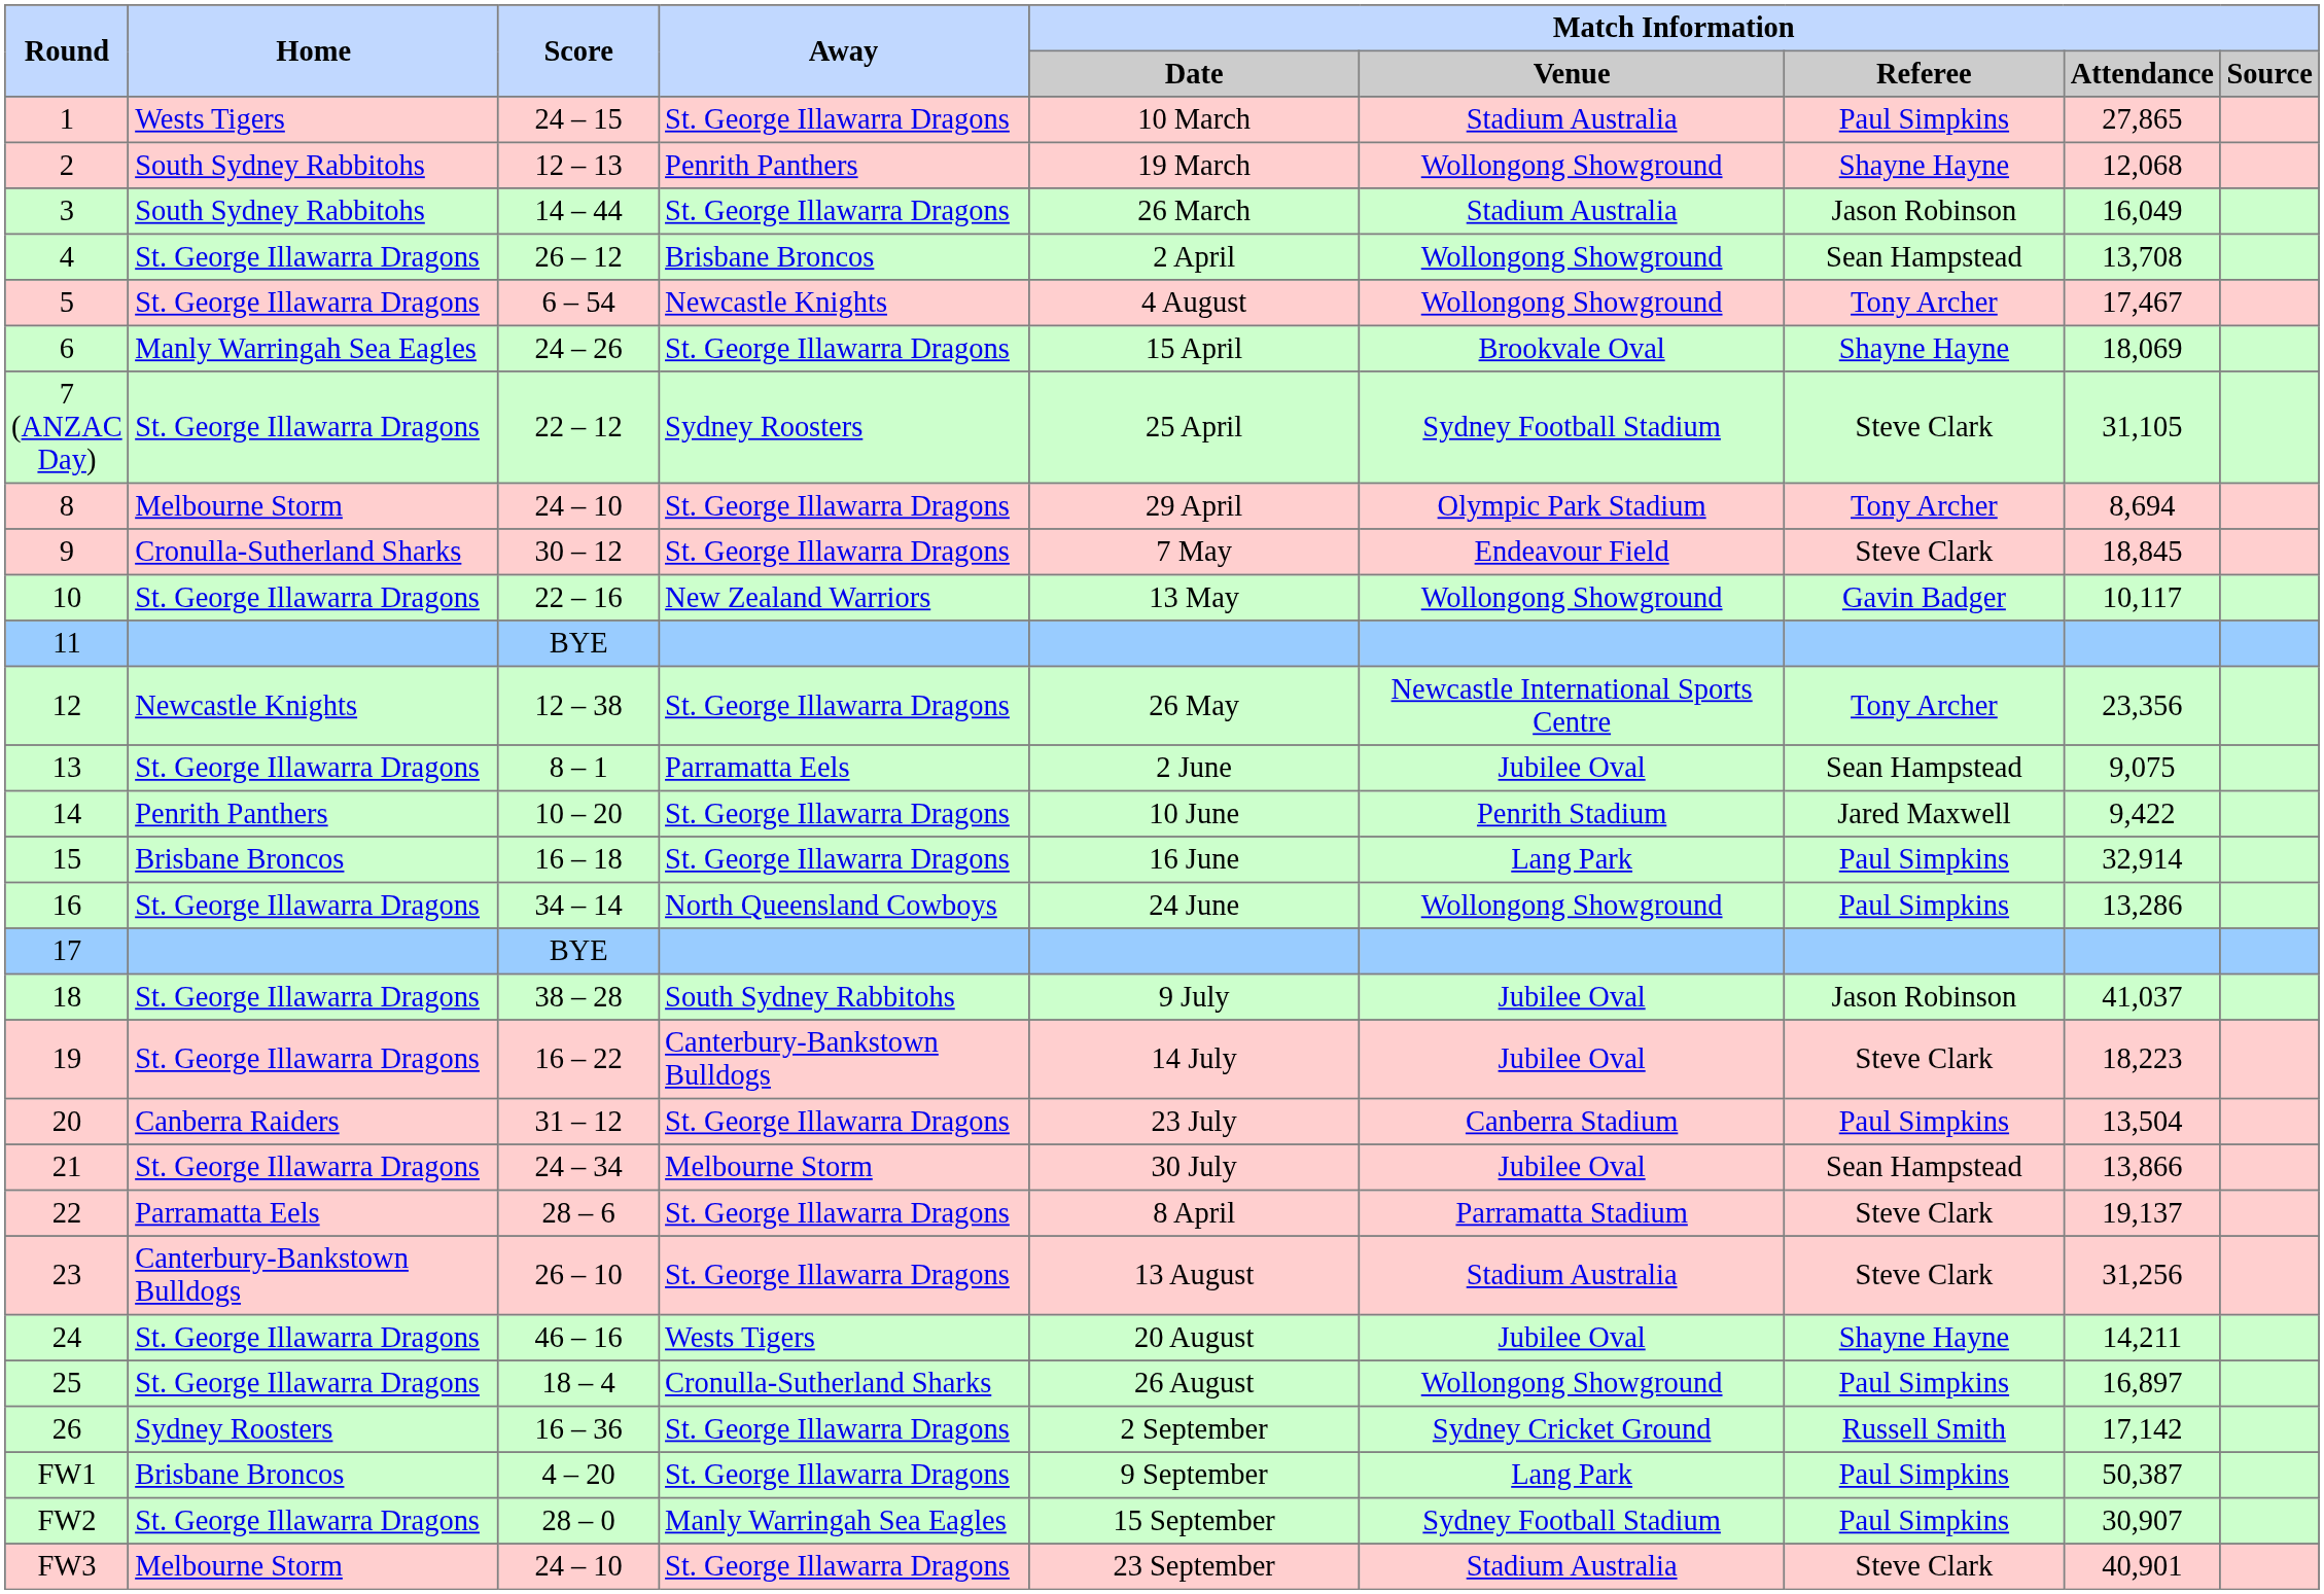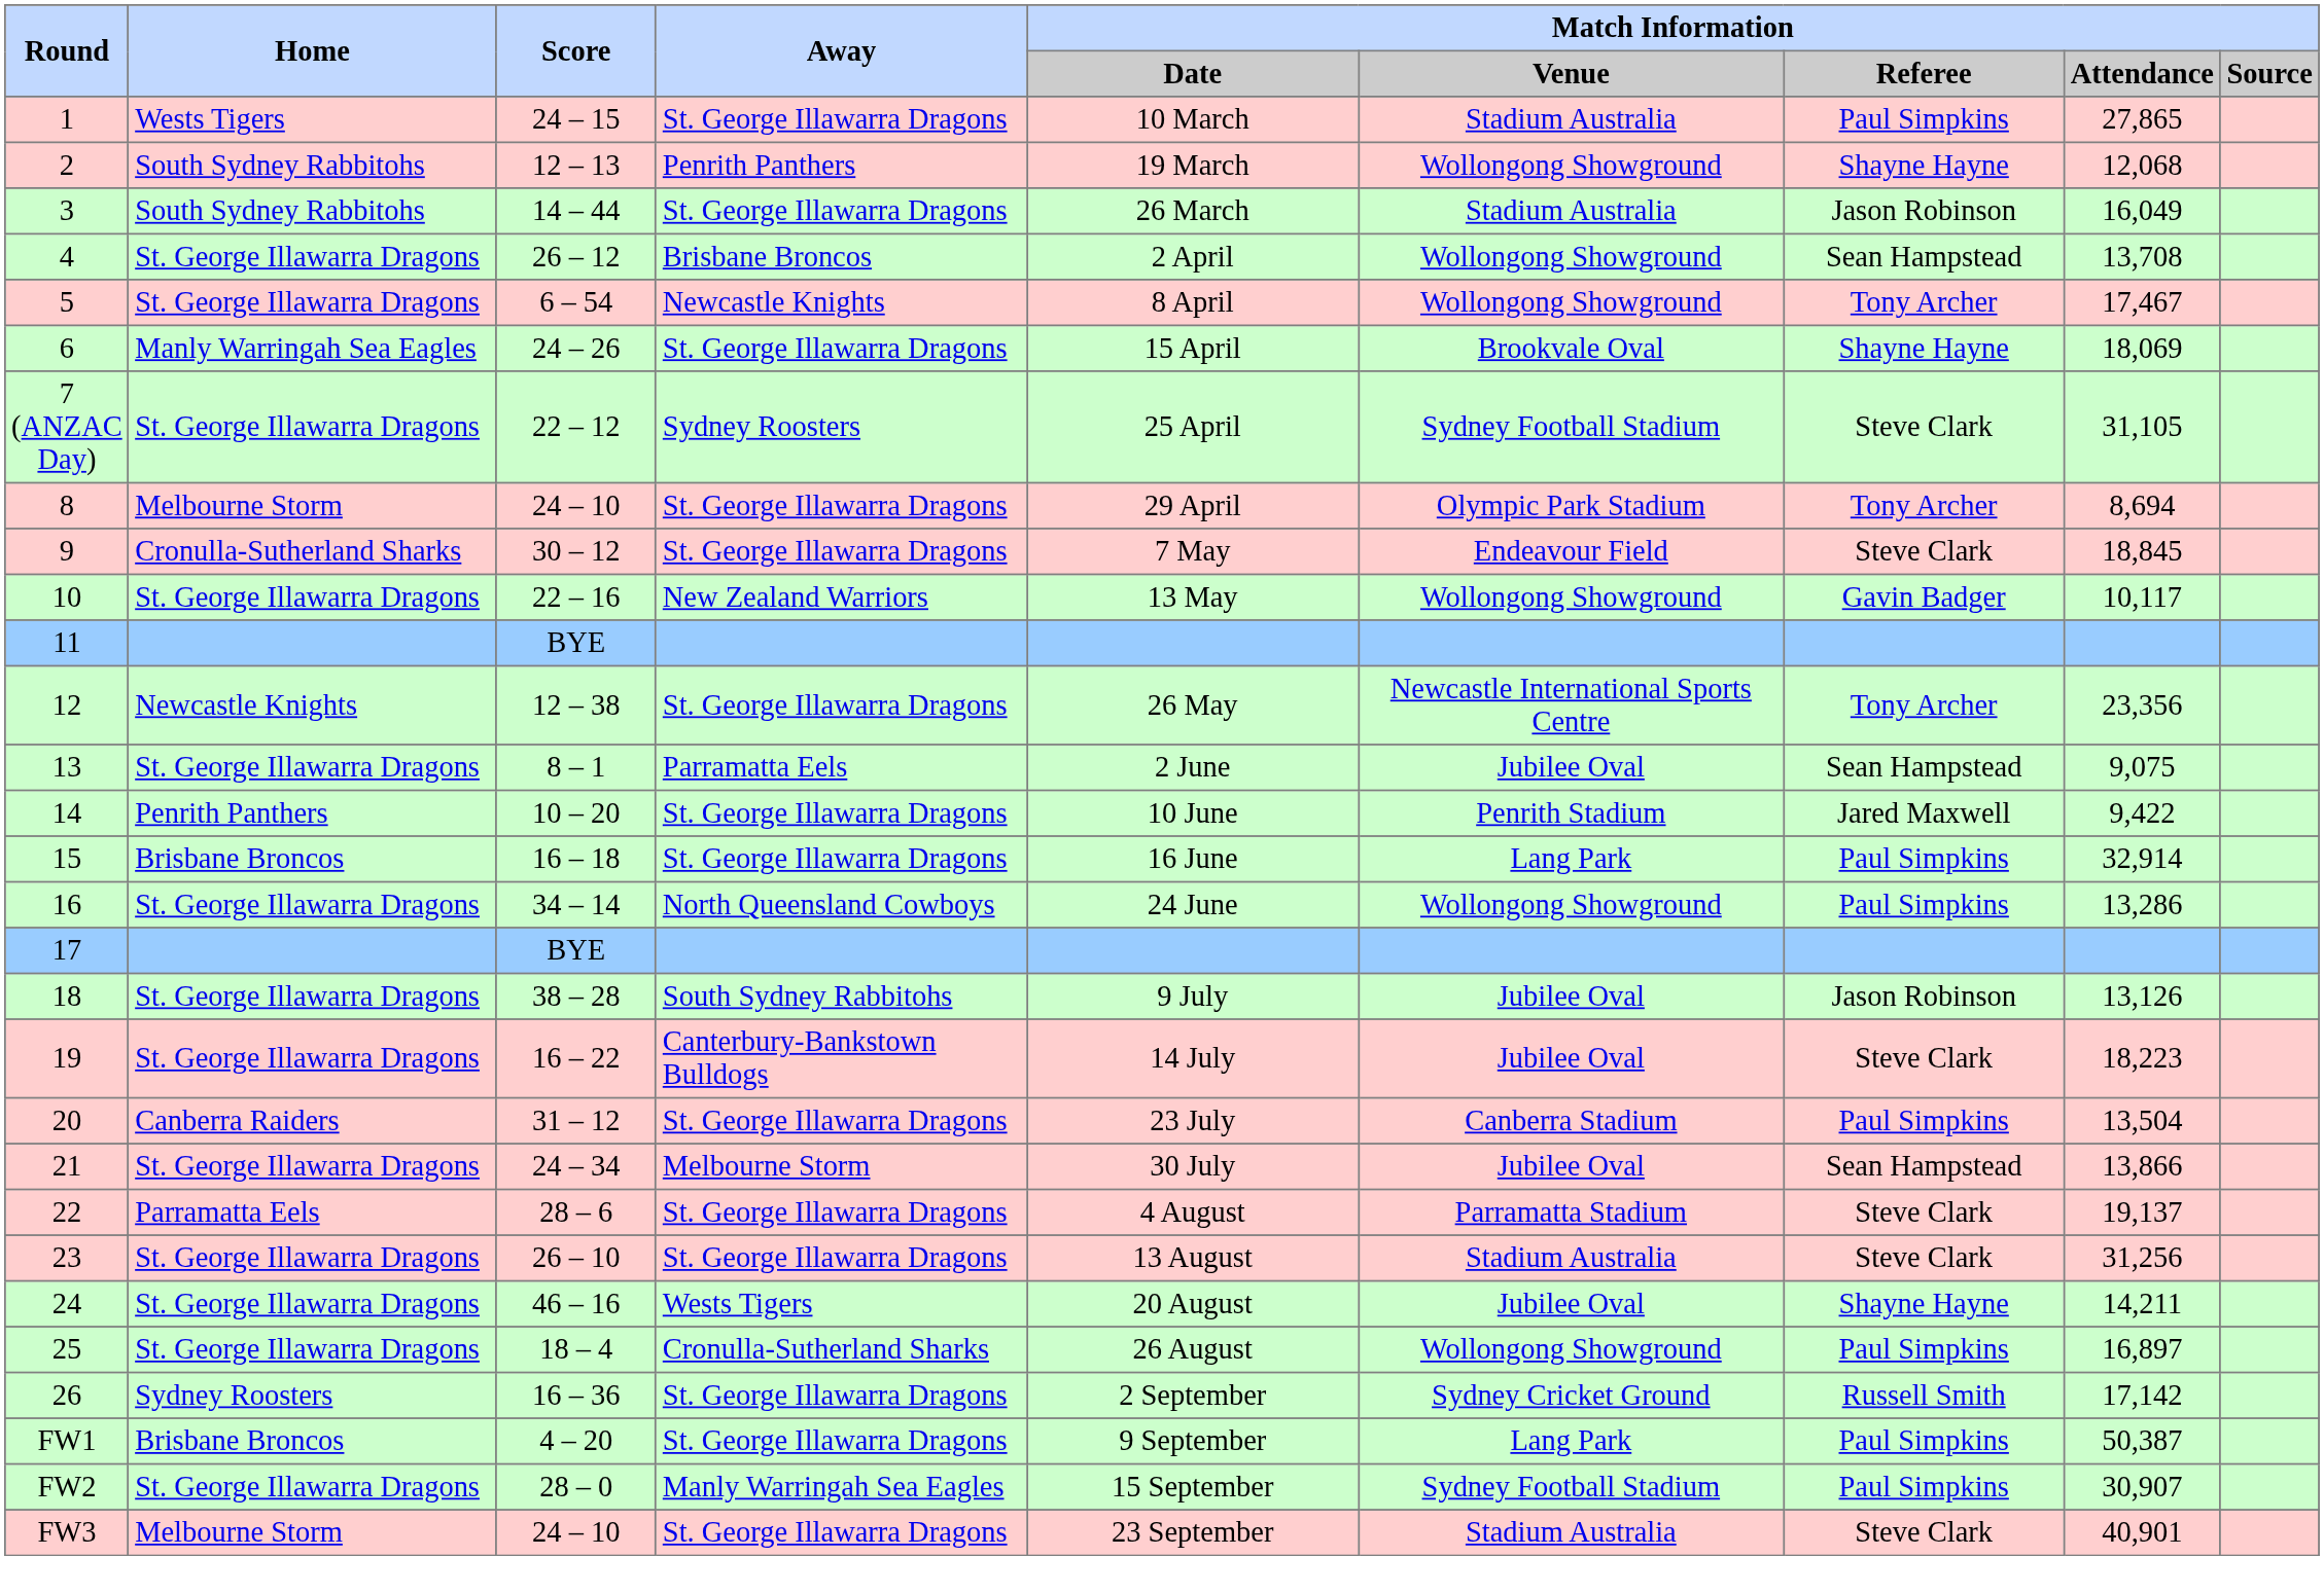5 | column 5: 4 August -> 8 April
18 | column 8: 41,037 -> 13,126
22 | column 5: 8 April -> 4 August
23 | Home: Canterbury-Bankstown Bulldogs -> St. George Illawarra Dragons
